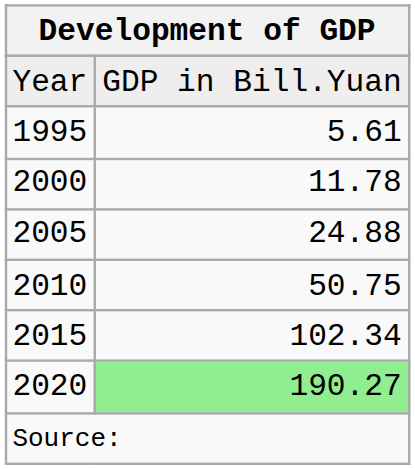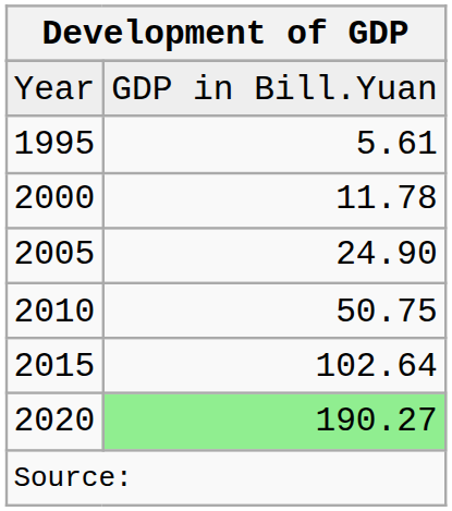2005 | column 2: 24.88 -> 24.90
2015 | column 2: 102.34 -> 102.64
